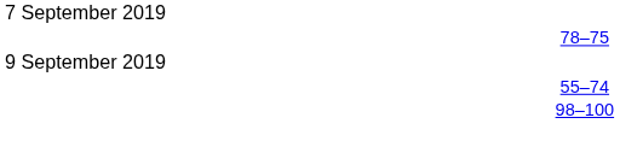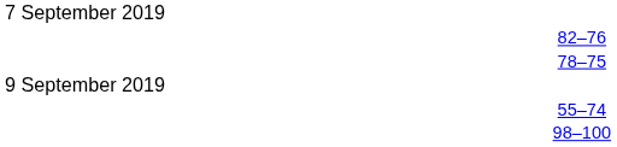+ row: 82–76
